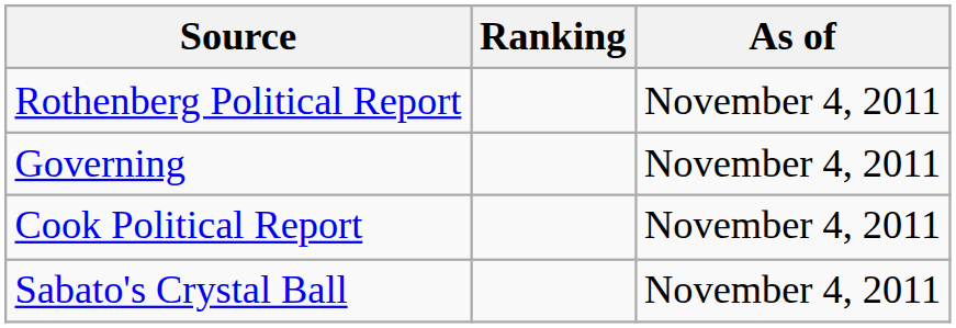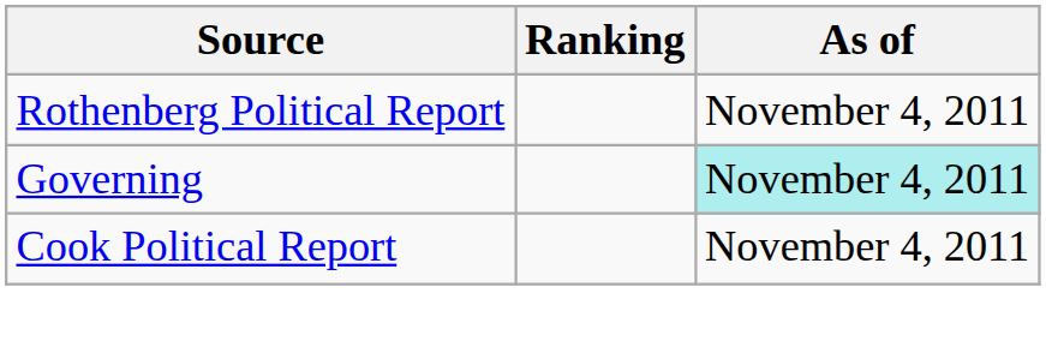Governing | As of: no background -> paleturquoise background
- row: Sabato's Crystal Ball | November 4, 2011
